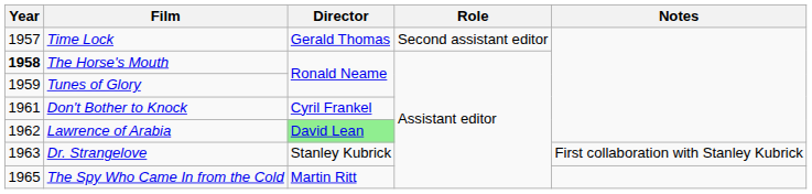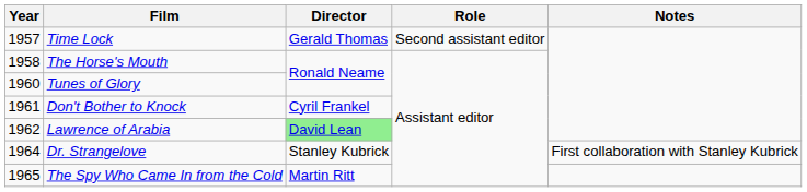The Horse's Mouth | Year: bold -> normal
Tunes of Glory | Year: 1959 -> 1960
Dr. Strangelove | Year: 1963 -> 1964
